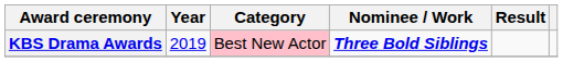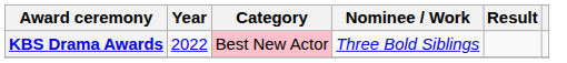KBS Drama Awards | Year: 2019 -> 2022
KBS Drama Awards | Nominee / Work: bold -> normal
